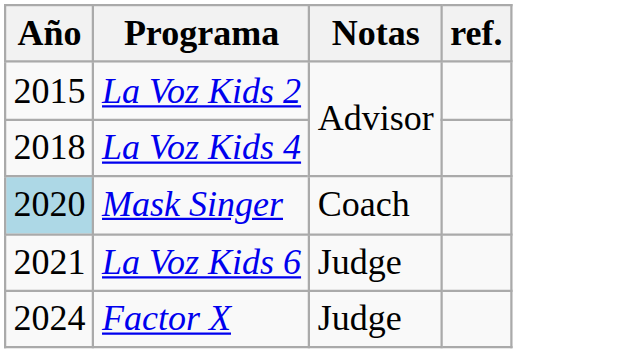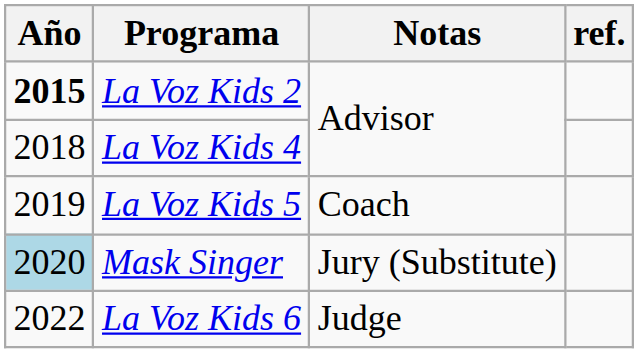La Voz Kids 2 | Año: normal -> bold
+ row: 2019 | La Voz Kids 5 | Coach
Mask Singer | Notas: Coach -> Jury (Substitute)
La Voz Kids 6 | Año: 2021 -> 2022
- row: 2024 | Factor X | Judge
